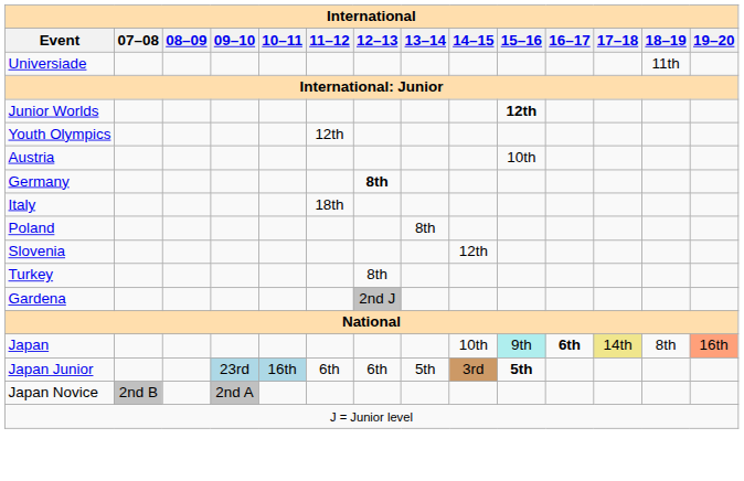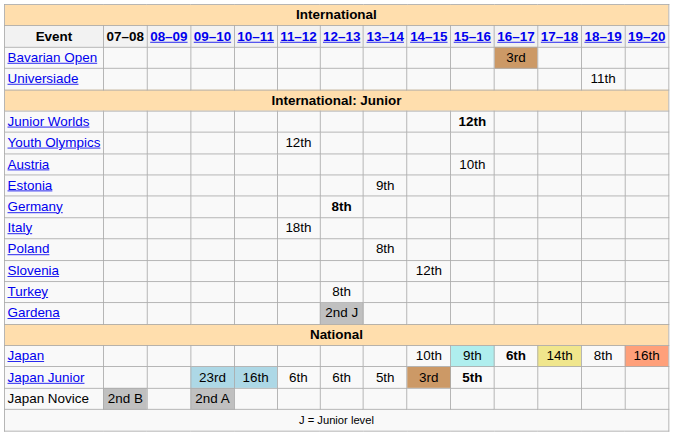+ row: Bavarian Open | 3rd
+ row: Estonia | 9th
